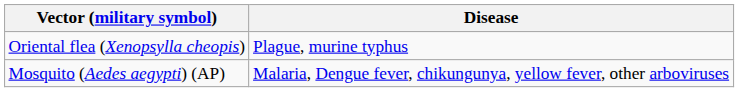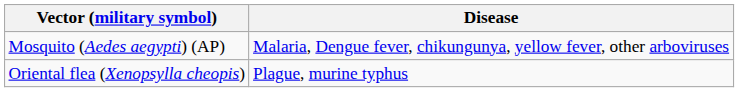rows swapped: Mosquito (Aedes aegypti) (AP) <-> Oriental flea (Xenopsylla cheopis)
